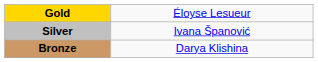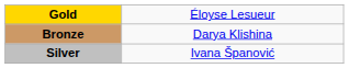rows swapped: Silver <-> Bronze
